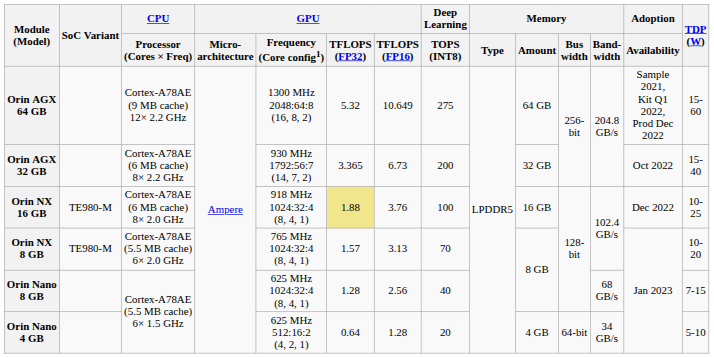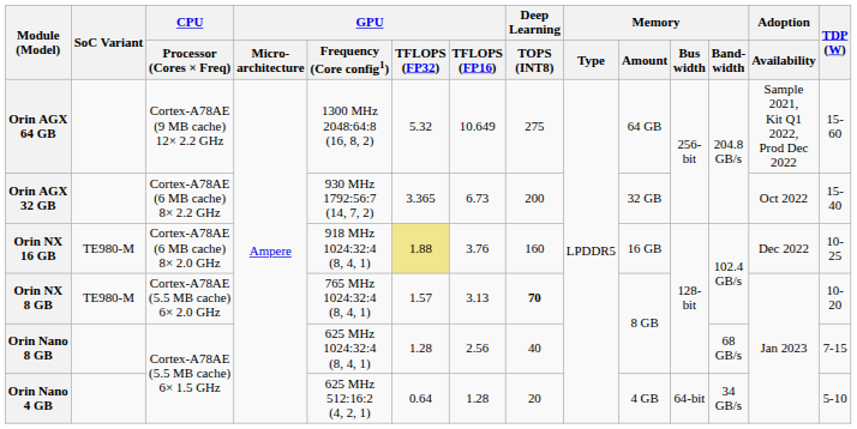Orin NX 16 GB | Deep Learning / TOPS (INT8): 100 -> 160
Orin NX 8 GB | Deep Learning / TOPS (INT8): normal -> bold
